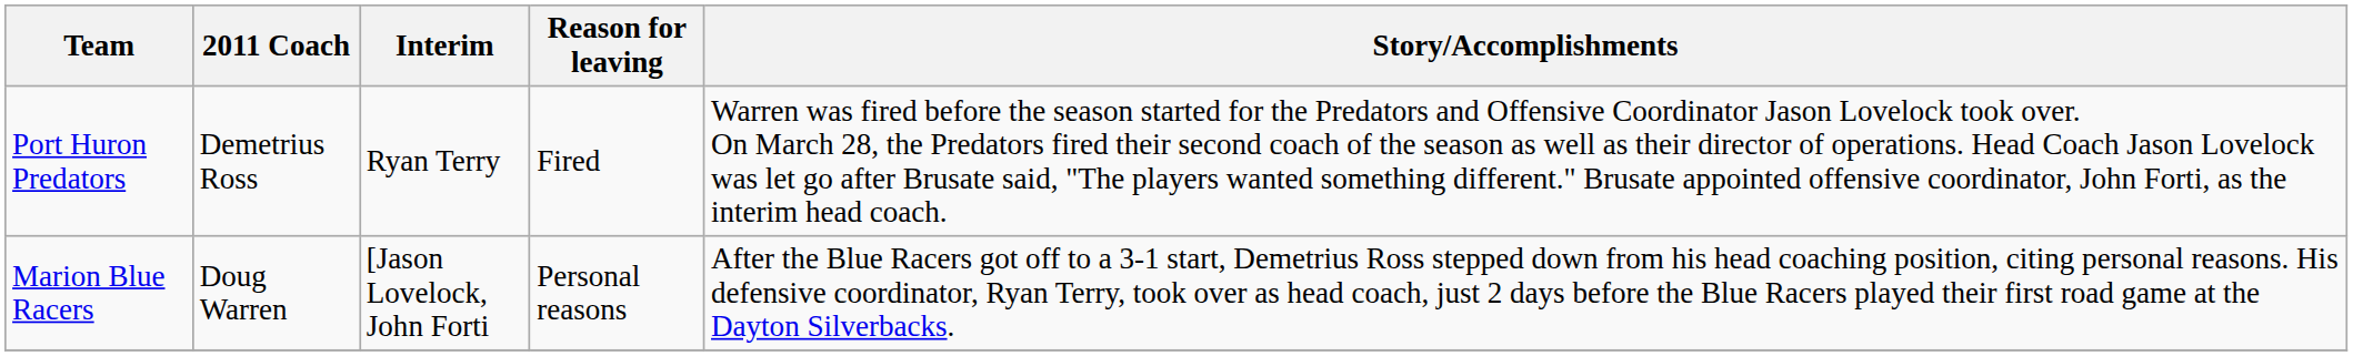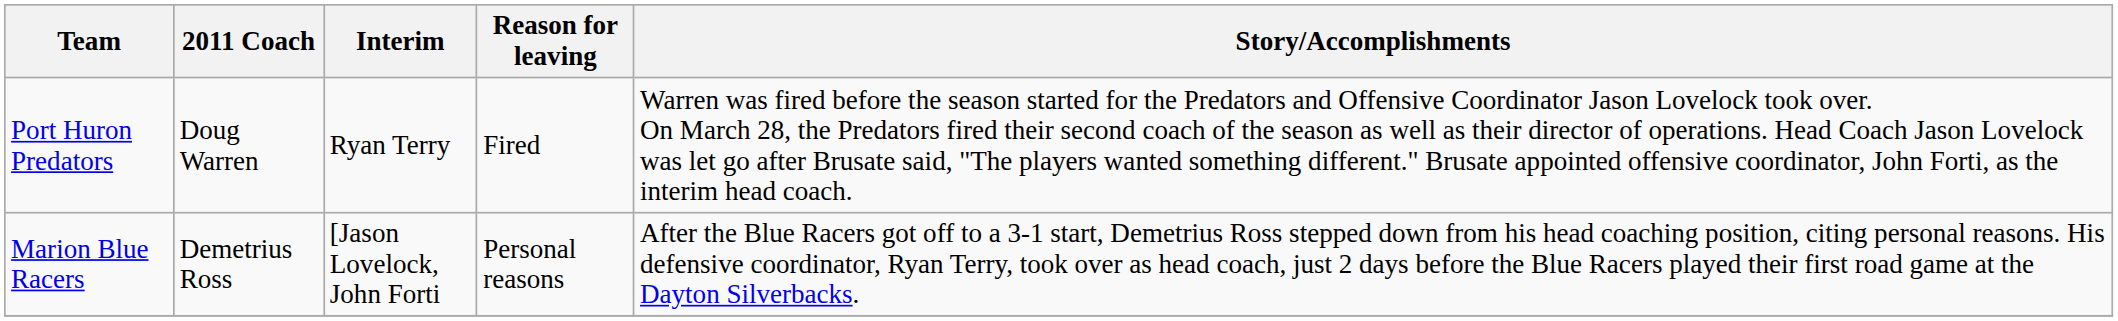Port Huron Predators | 2011 Coach: Demetrius Ross -> Doug Warren
Marion Blue Racers | 2011 Coach: Doug Warren -> Demetrius Ross
